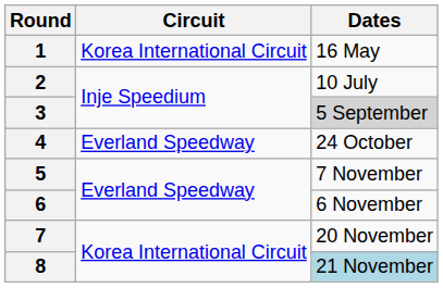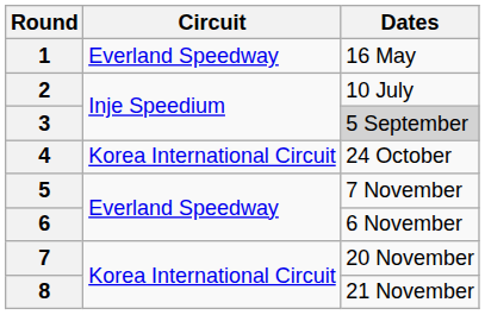1 | Circuit: Korea International Circuit -> Everland Speedway
4 | Circuit: Everland Speedway -> Korea International Circuit
8 | Dates: lightblue background -> no background
